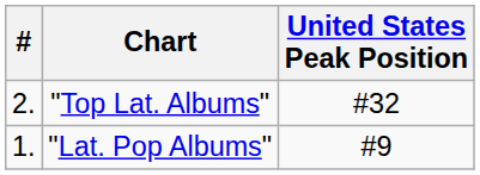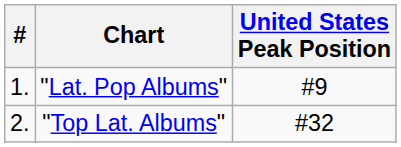rows swapped: "Lat. Pop Albums" <-> "Top Lat. Albums"
